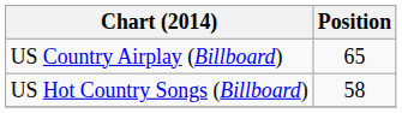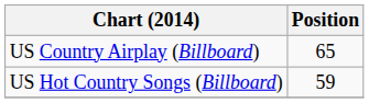US Hot Country Songs (Billboard) | Position: 58 -> 59
